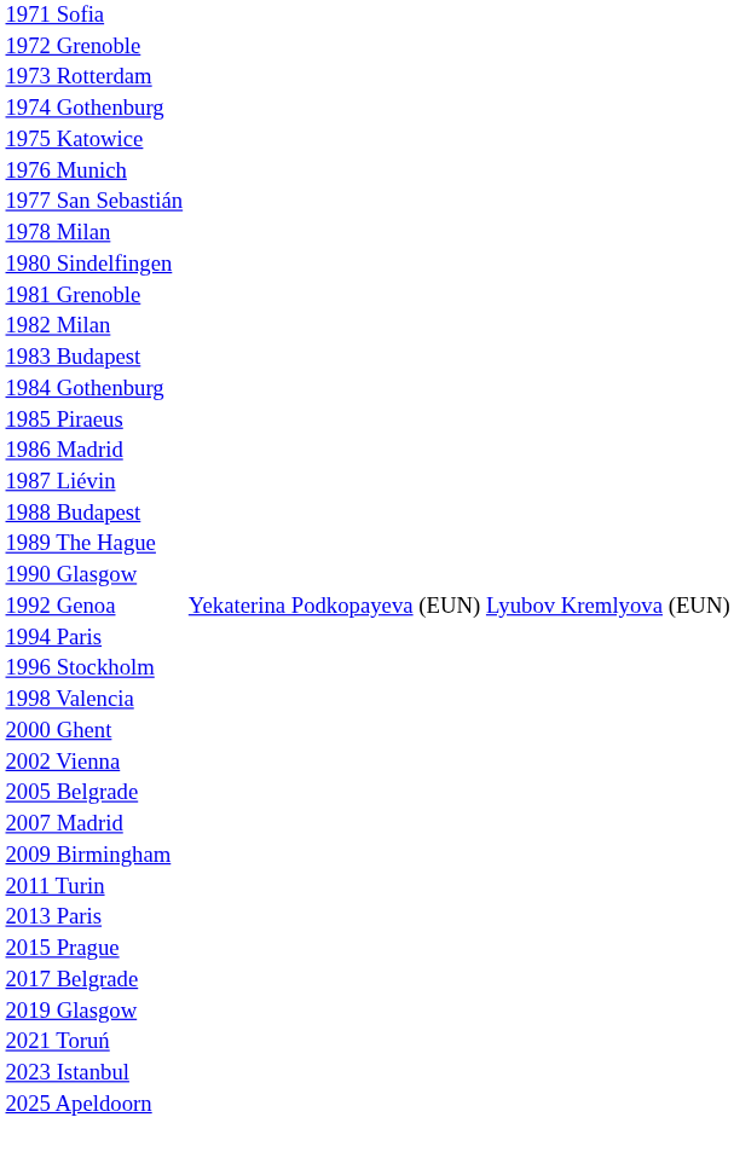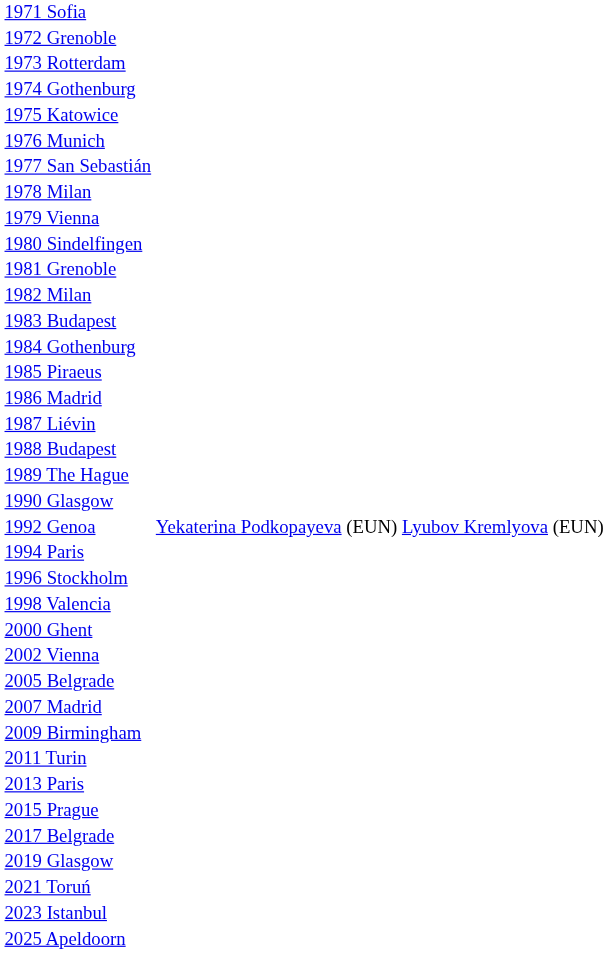+ row: 1979 Vienna
